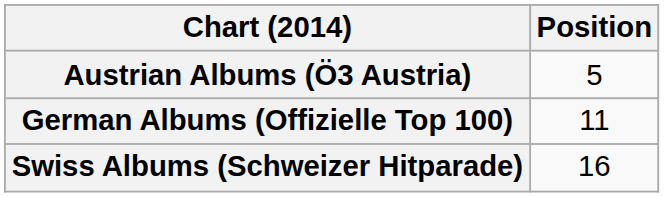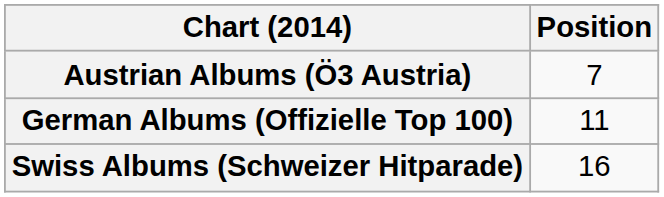Austrian Albums (Ö3 Austria) | Position: 5 -> 7
